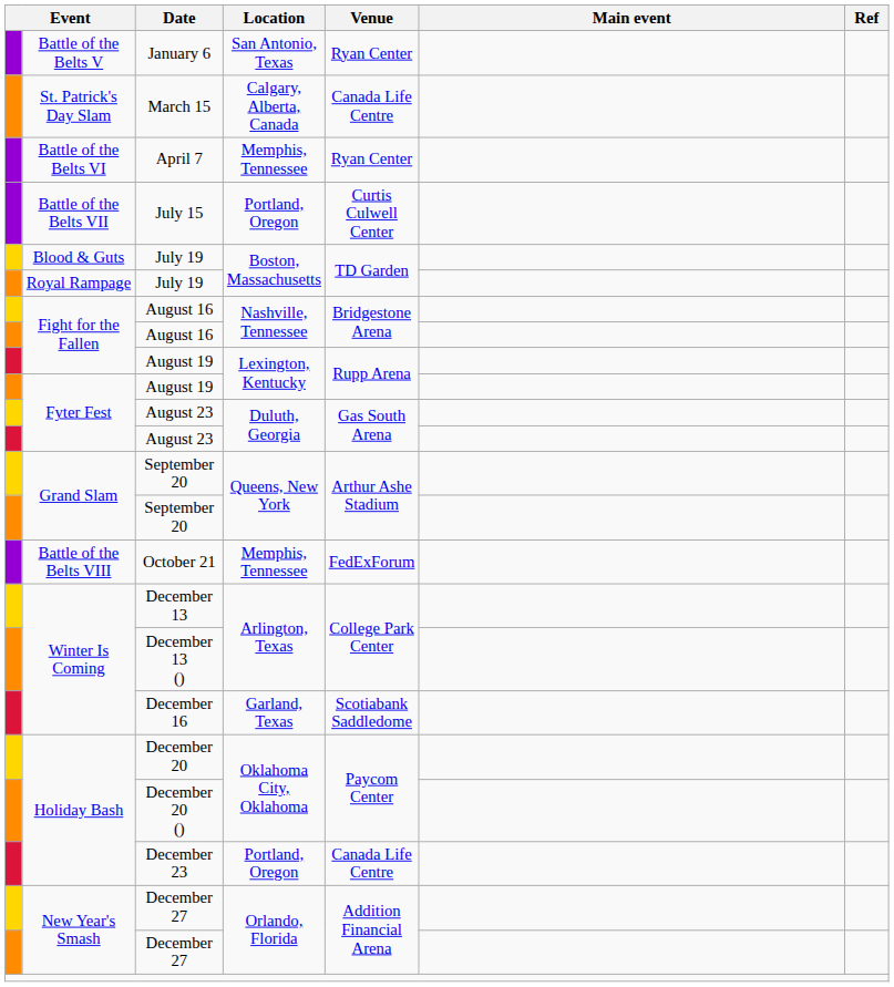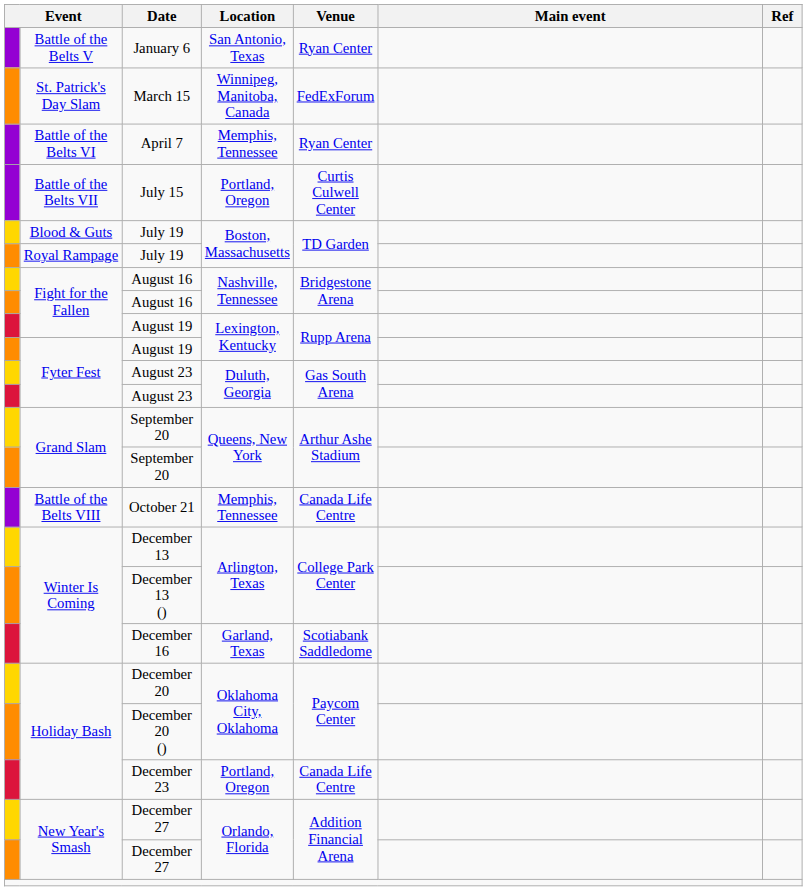March 15 | Location: Calgary, Alberta, Canada -> Winnipeg, Manitoba, Canada
March 15 | Venue: Canada Life Centre -> FedExForum
October 21 | Venue: FedExForum -> Canada Life Centre
